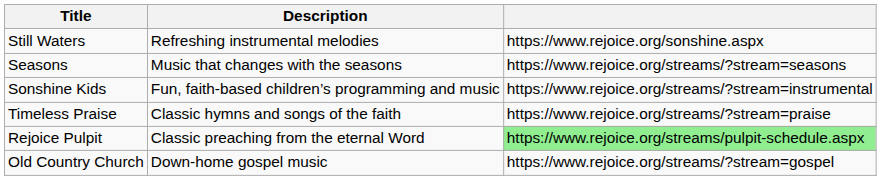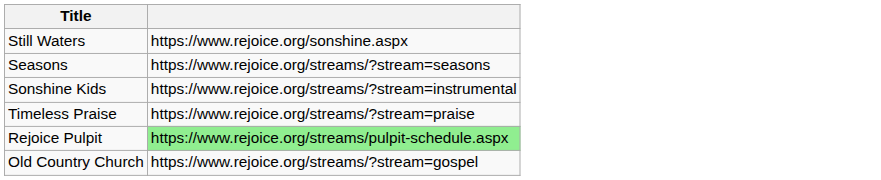- column: Description | Refreshing instrumental melodies | Music that changes with the seasons | Fun, faith-based children’s programming and music | Classic hymns and songs of the faith | Classic preaching from the eternal Word | Down-home gospel music
